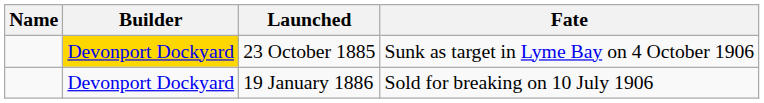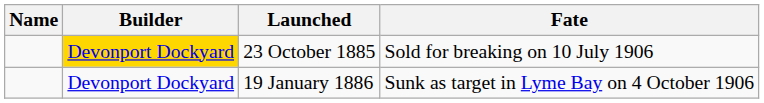23 October 1885 | Fate: Sunk as target in Lyme Bay on 4 October 1906 -> Sold for breaking on 10 July 1906
19 January 1886 | Fate: Sold for breaking on 10 July 1906 -> Sunk as target in Lyme Bay on 4 October 1906
